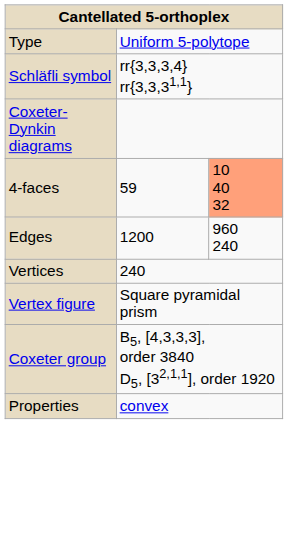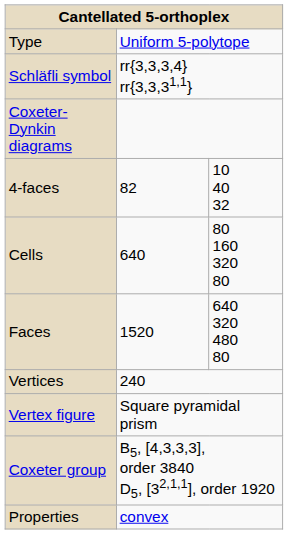4-faces | column 2: 59 -> 82
4-faces | column 3: lightsalmon background -> no background
+ row: Cells | 640 | 80 160 320 80
+ row: Faces | 1520 | 640 320 480 80
- row: Edges | 1200 | 960 240
